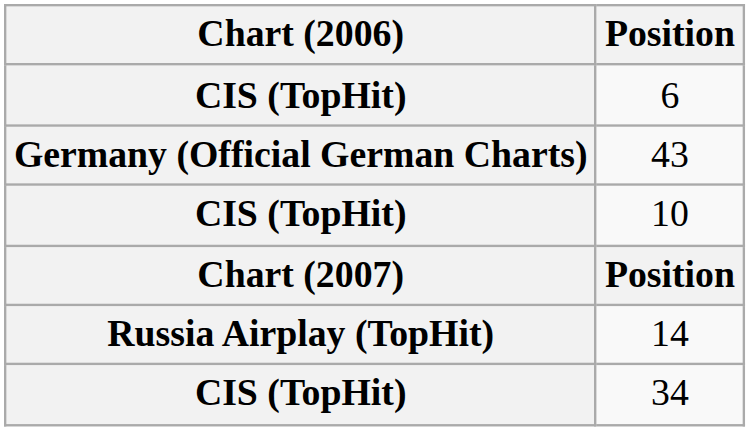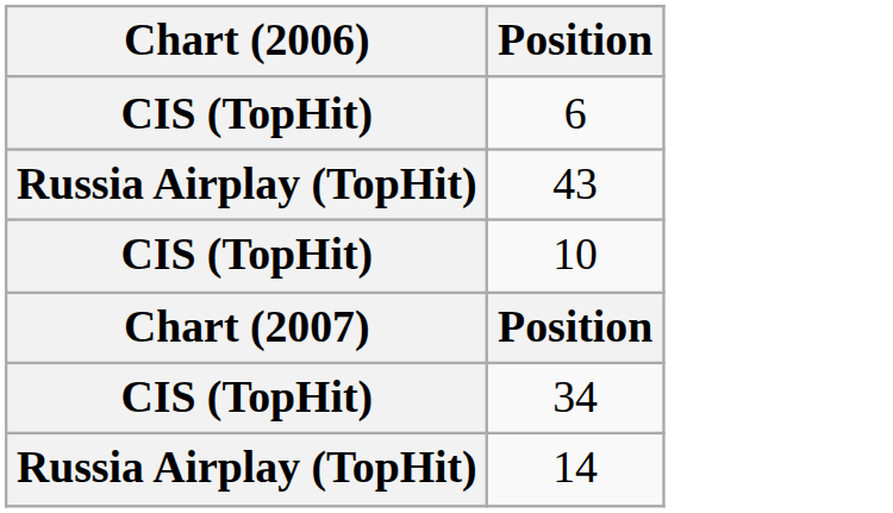43 | Chart (2006): Germany (Official German Charts) -> Russia Airplay (TopHit)
rows swapped: 34 <-> 14
